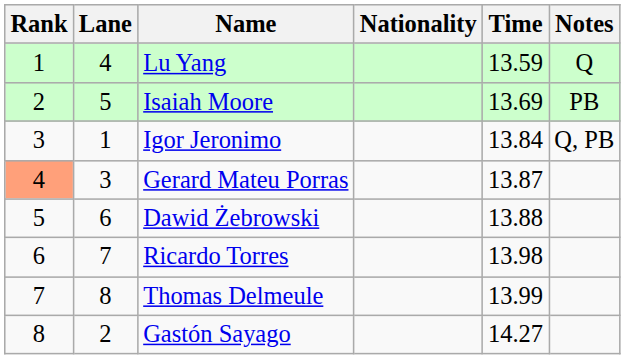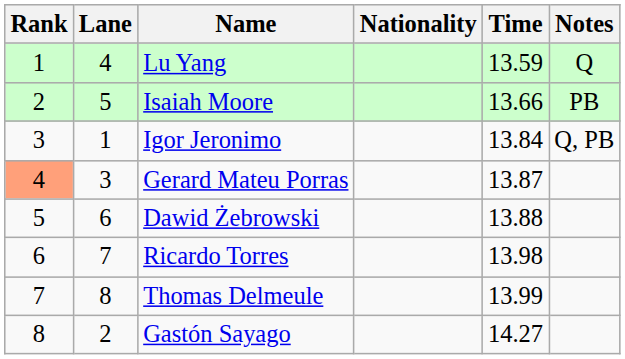Isaiah Moore | Time: 13.69 -> 13.66
